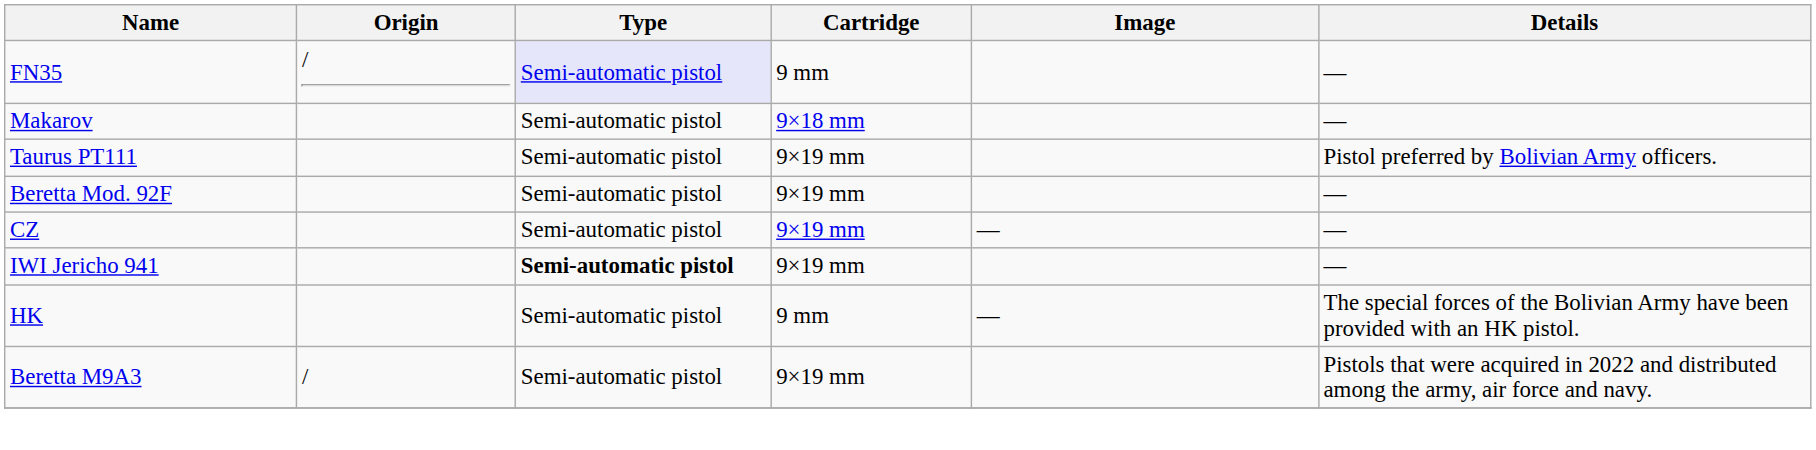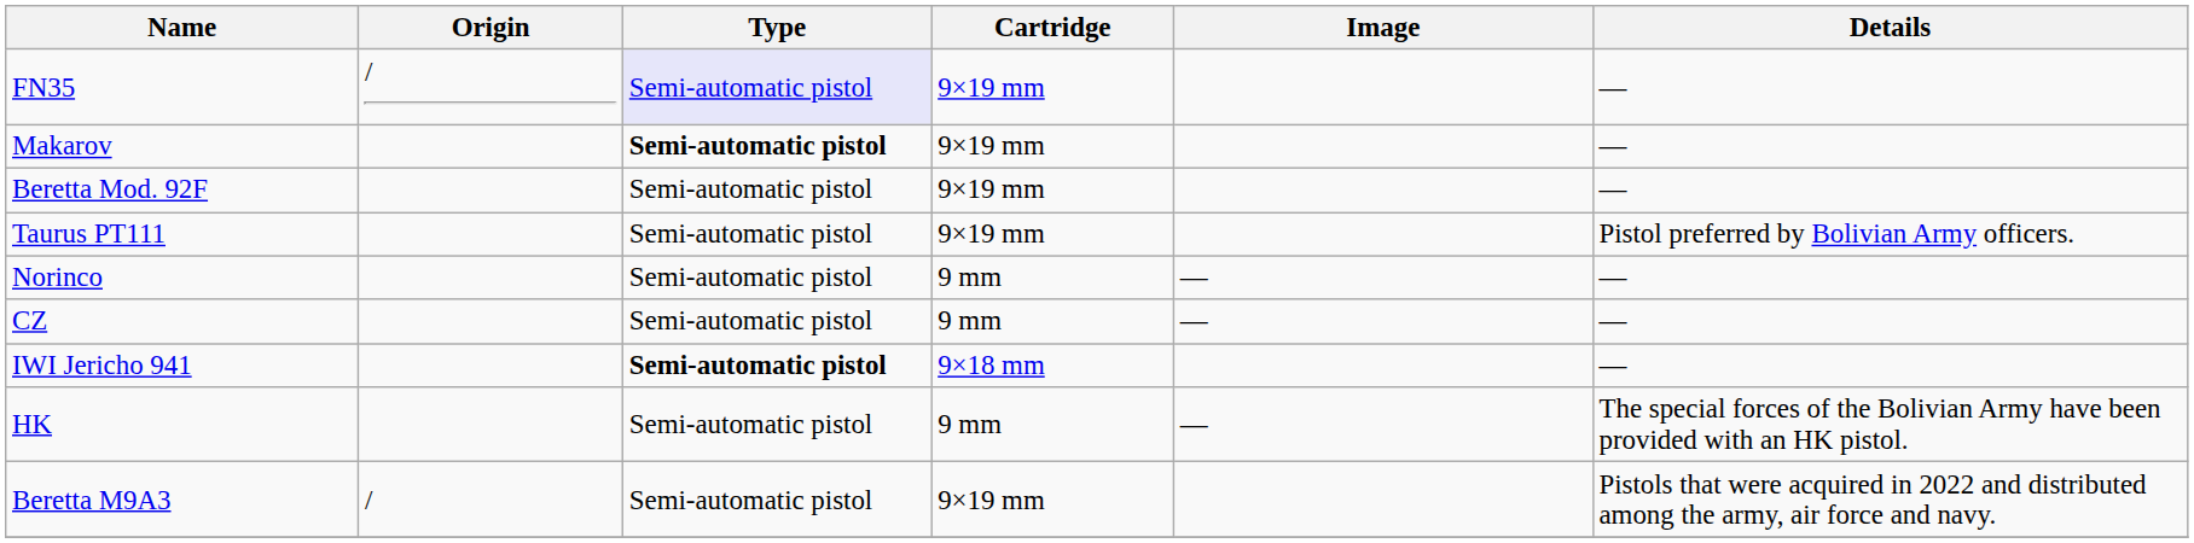FN35 | Cartridge: 9 mm -> 9×19 mm
Makarov | Type: normal -> bold
Makarov | Cartridge: 9×18 mm -> 9×19 mm
rows swapped: Beretta Mod. 92F <-> Taurus PT111
+ row: Norinco | Semi-automatic pistol | 9 mm | — | —
CZ | Cartridge: 9×19 mm -> 9 mm
IWI Jericho 941 | Cartridge: 9×19 mm -> 9×18 mm
